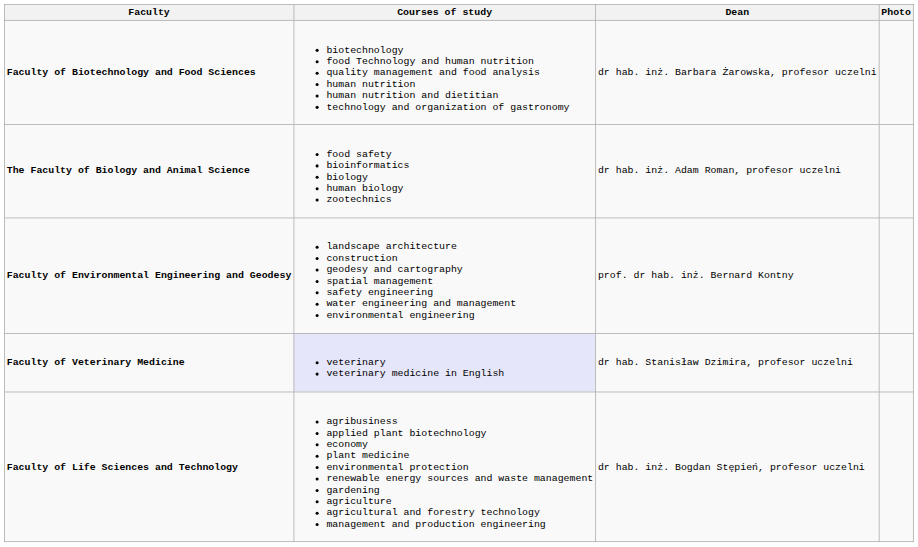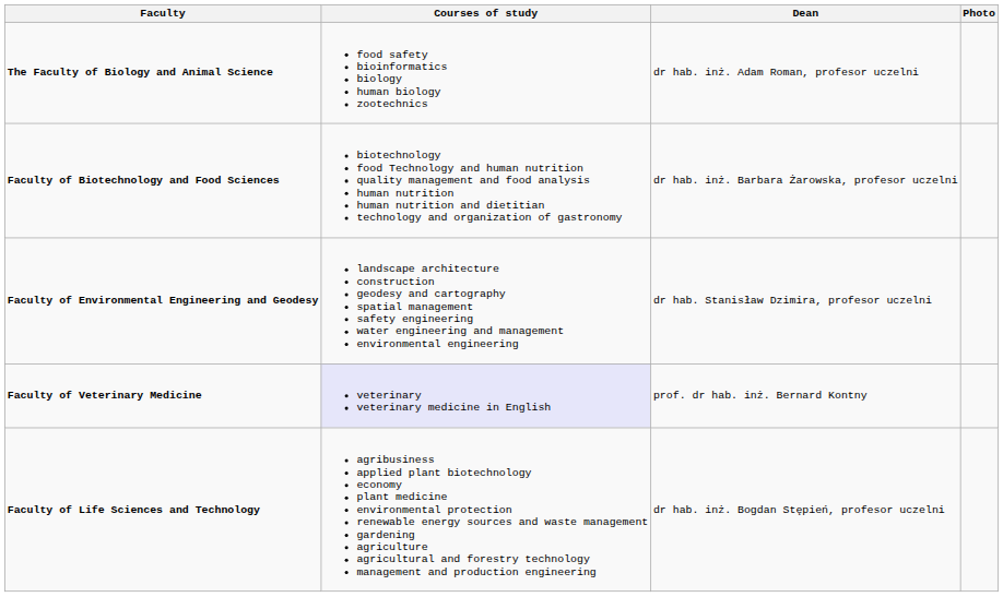rows swapped: The Faculty of Biology and Animal Science <-> Faculty of Biotechnology and Food Sciences
Faculty of Environmental Engineering and Geodesy | Dean: prof. dr hab. inż. Bernard Kontny -> dr hab. Stanisław Dzimira, profesor uczelni
Faculty of Veterinary Medicine | Dean: dr hab. Stanisław Dzimira, profesor uczelni -> prof. dr hab. inż. Bernard Kontny
